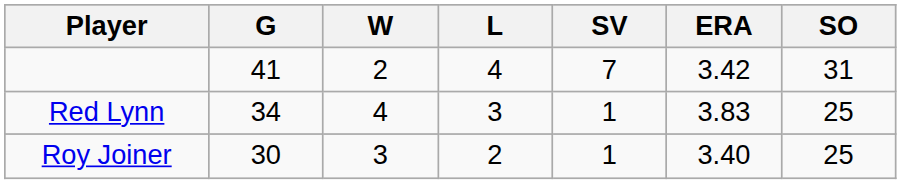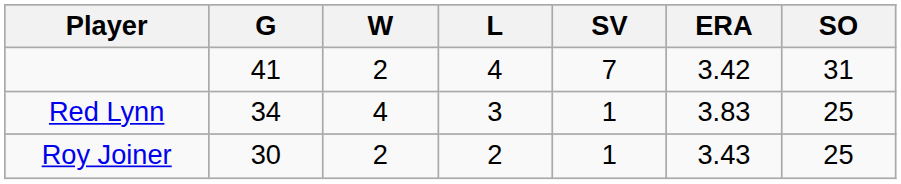Roy Joiner | W: 3 -> 2
Roy Joiner | ERA: 3.40 -> 3.43
